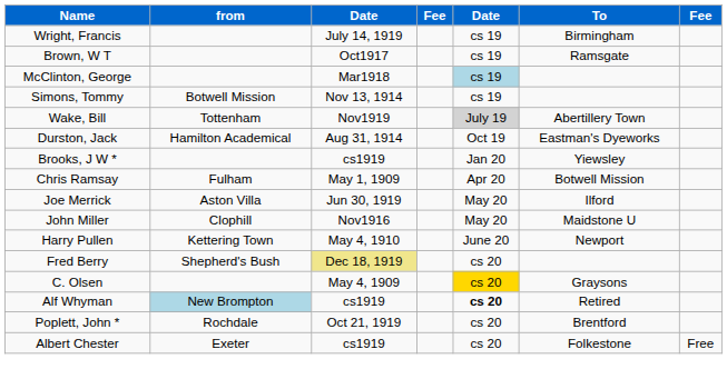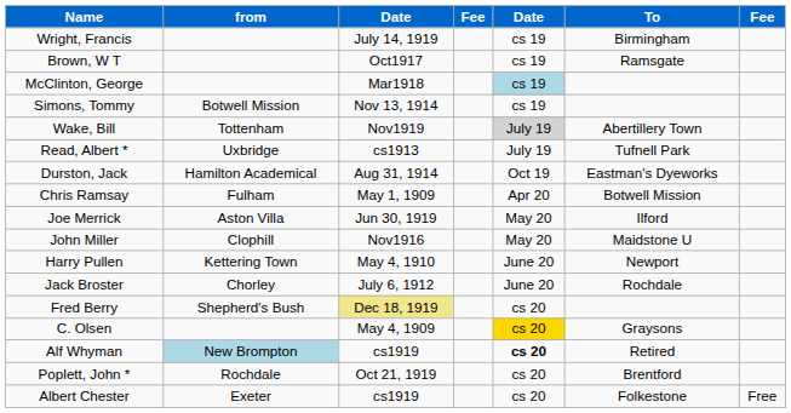+ row: Read, Albert * | Uxbridge | cs1913 | July 19 | Tufnell Park
- row: Brooks, J W * | cs1919 | Jan 20 | Yiewsley
+ row: Jack Broster | Chorley | July 6, 1912 | June 20 | Rochdale
